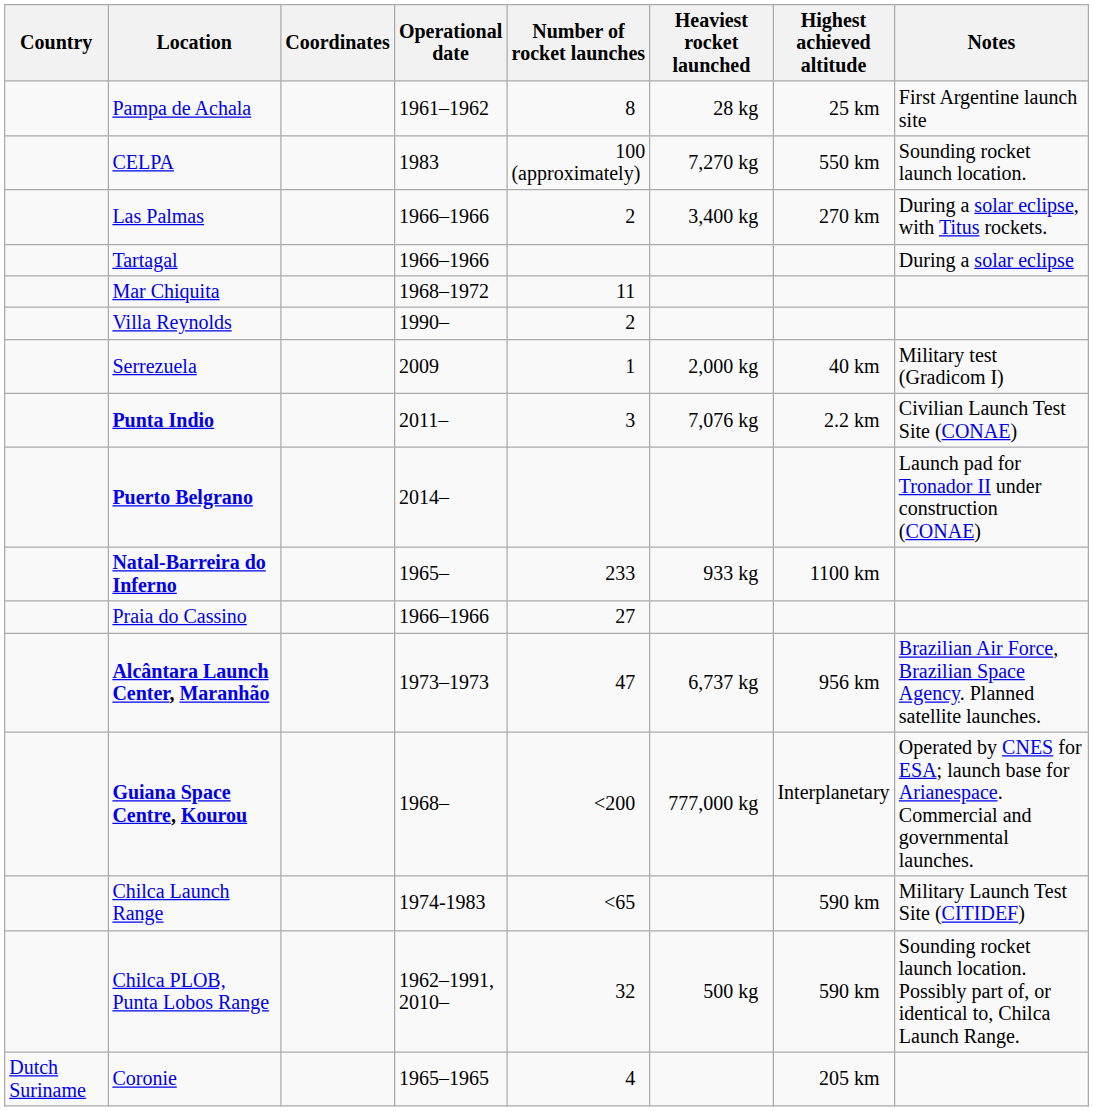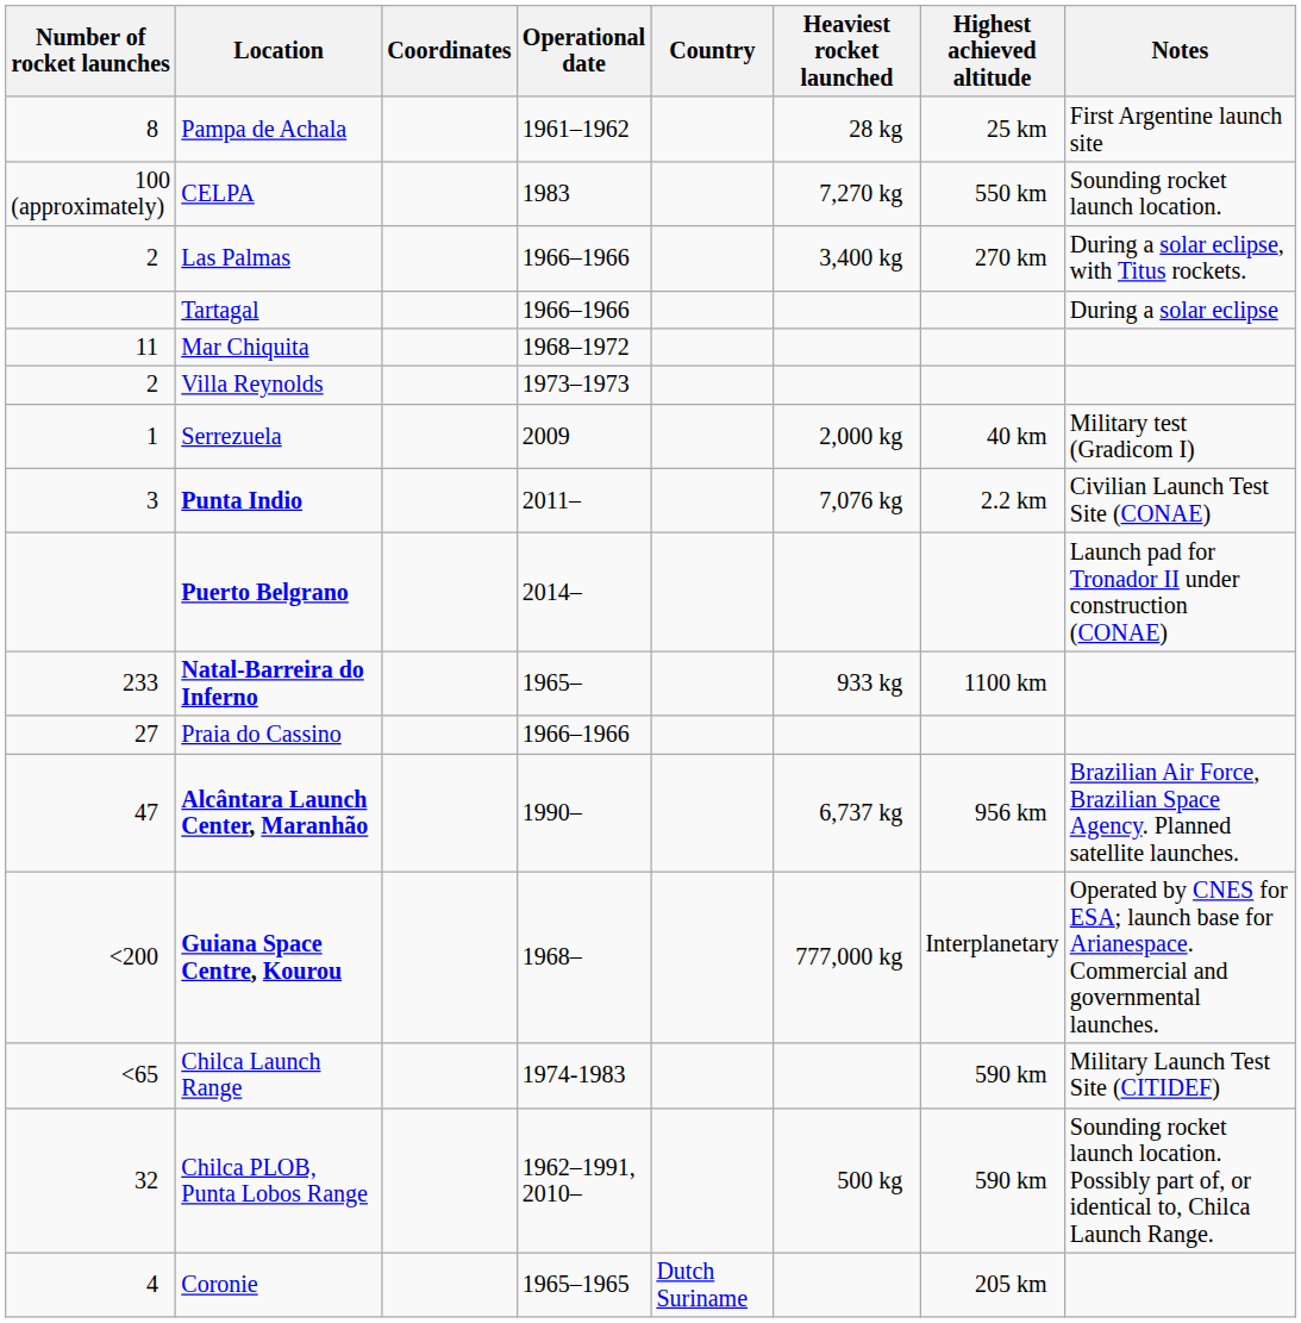columns swapped: Country <-> Number of rocket launches
Villa Reynolds | Operational date: 1990– -> 1973–1973
Alcântara Launch Center, Maranhão | Operational date: 1973–1973 -> 1990–
